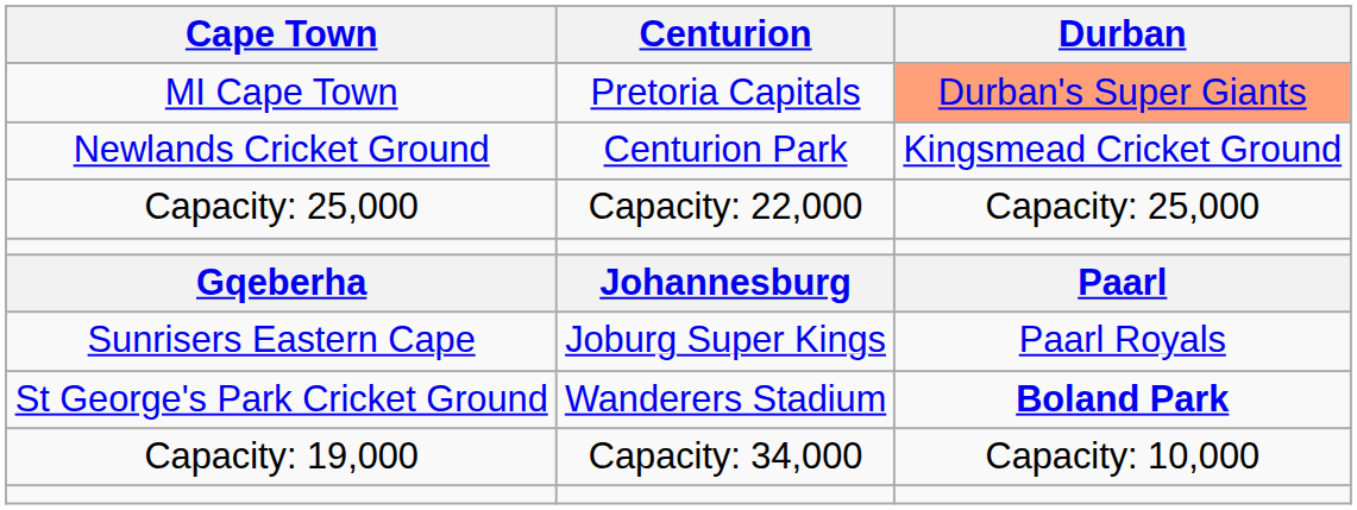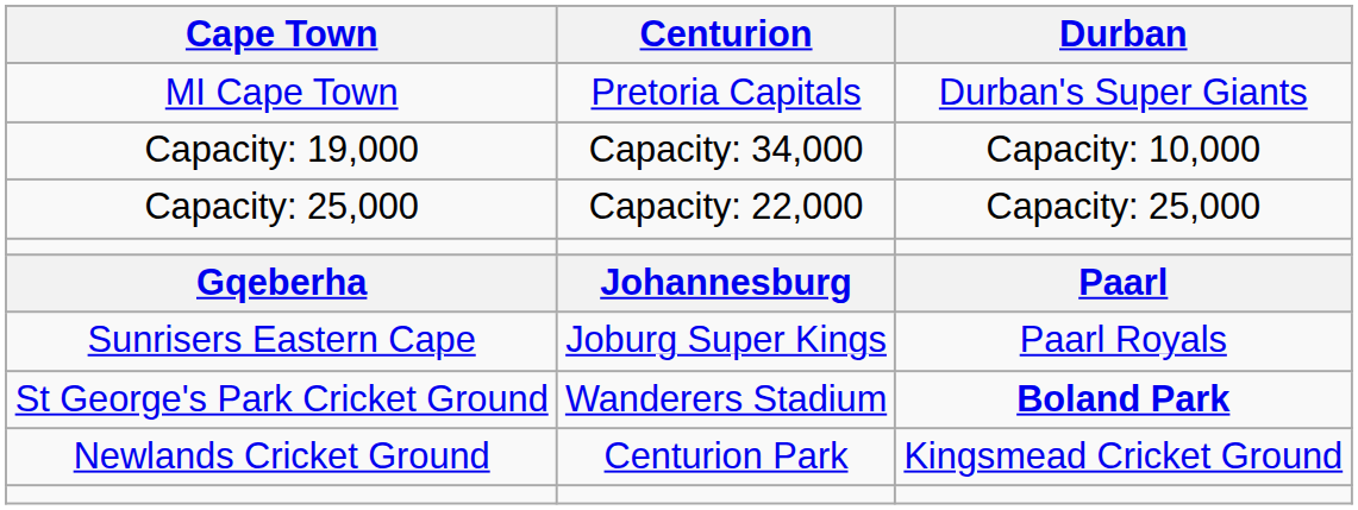MI Cape Town | Durban: lightsalmon background -> no background
rows swapped: Newlands Cricket Ground <-> Capacity: 19,000
